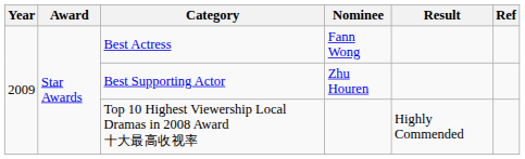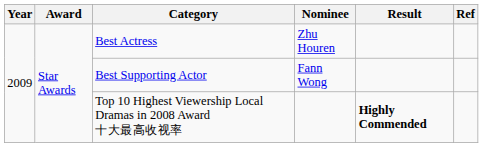Best Actress | Nominee: Fann Wong -> Zhu Houren
Best Supporting Actor | Nominee: Zhu Houren -> Fann Wong
Top 10 Highest Viewership Local Dramas in 2008 Award 十大最高收视率 | Result: normal -> bold
